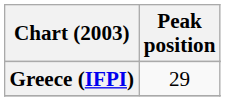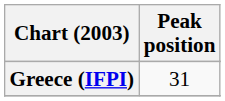Greece (IFPI) | Peak position: 29 -> 31
